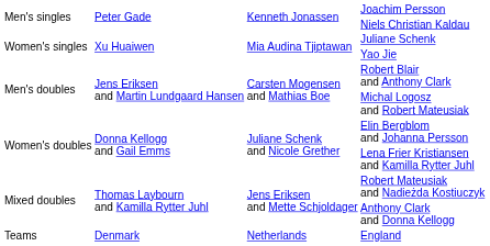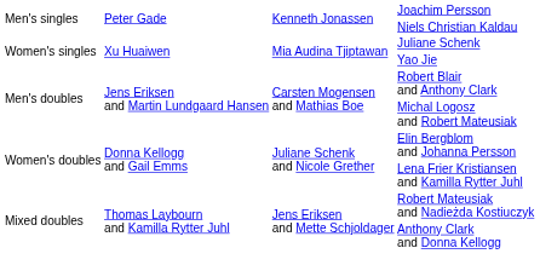- row: Teams | Denmark | Netherlands | England
